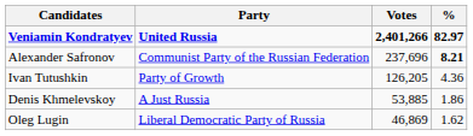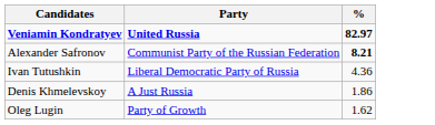- column: Votes | 2,401,266 | 237,696 | 126,205 | 53,885 | 46,869
Ivan Tutushkin | Party: Party of Growth -> Liberal Democratic Party of Russia
Oleg Lugin | Party: Liberal Democratic Party of Russia -> Party of Growth
